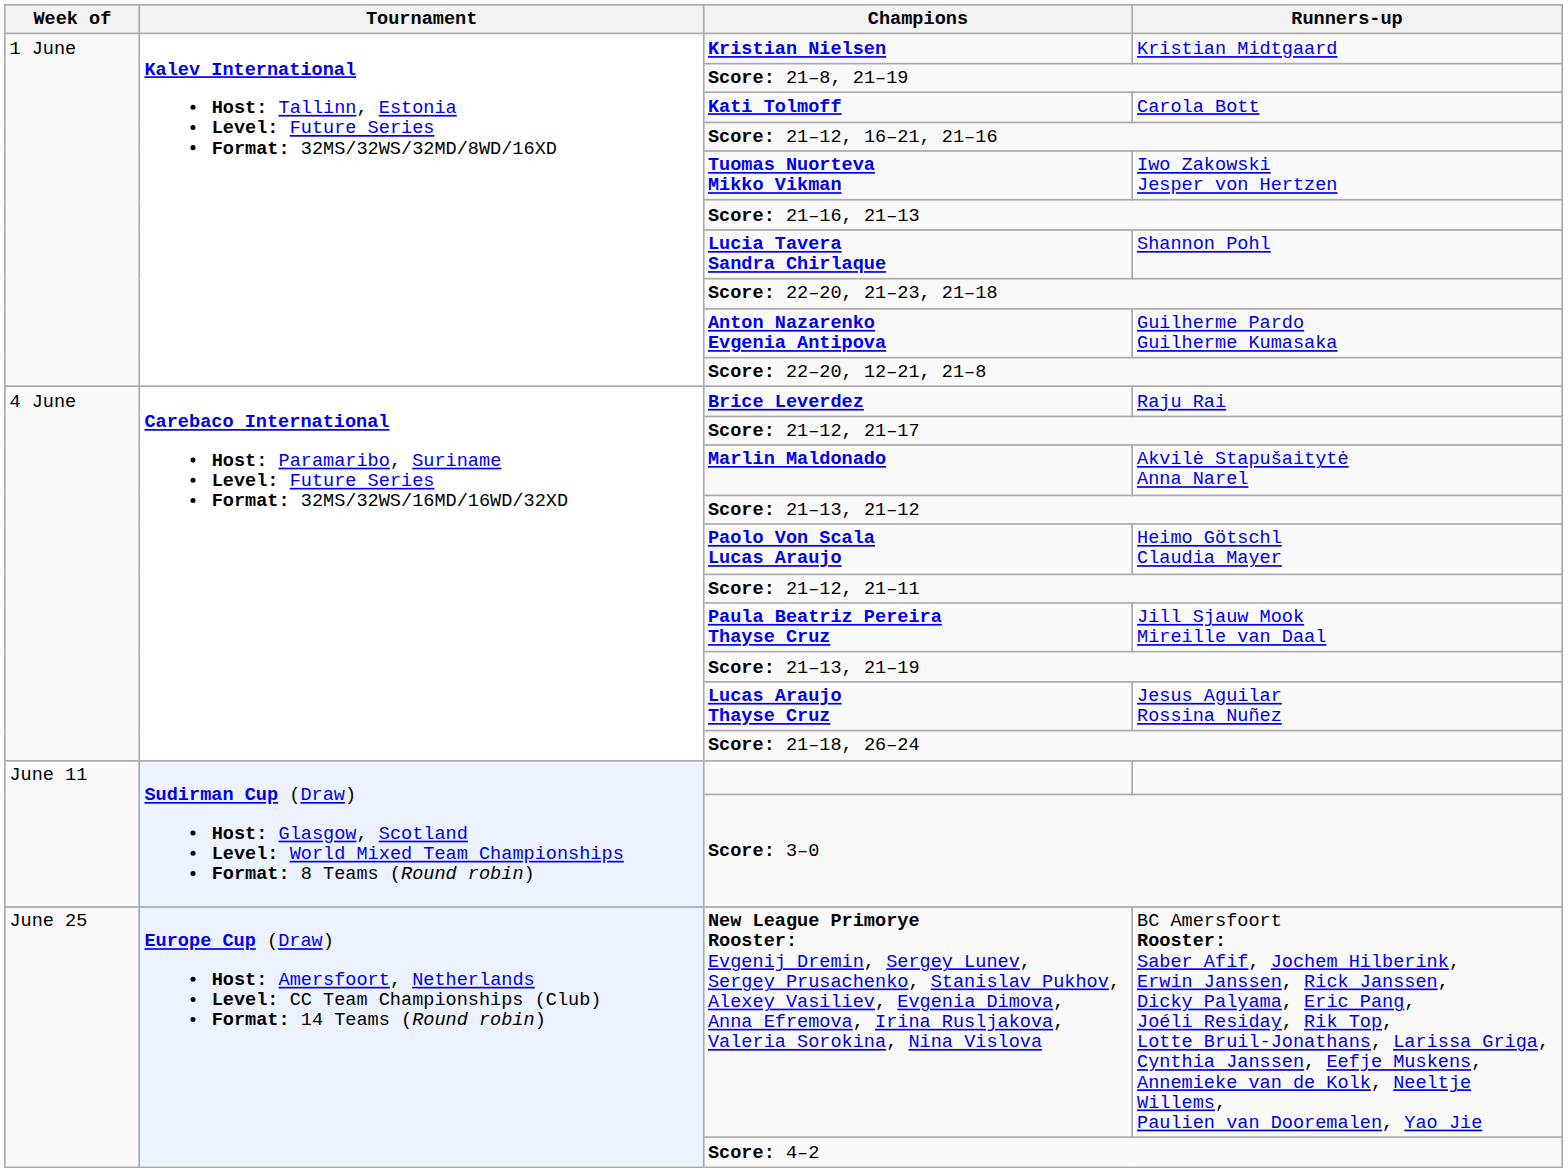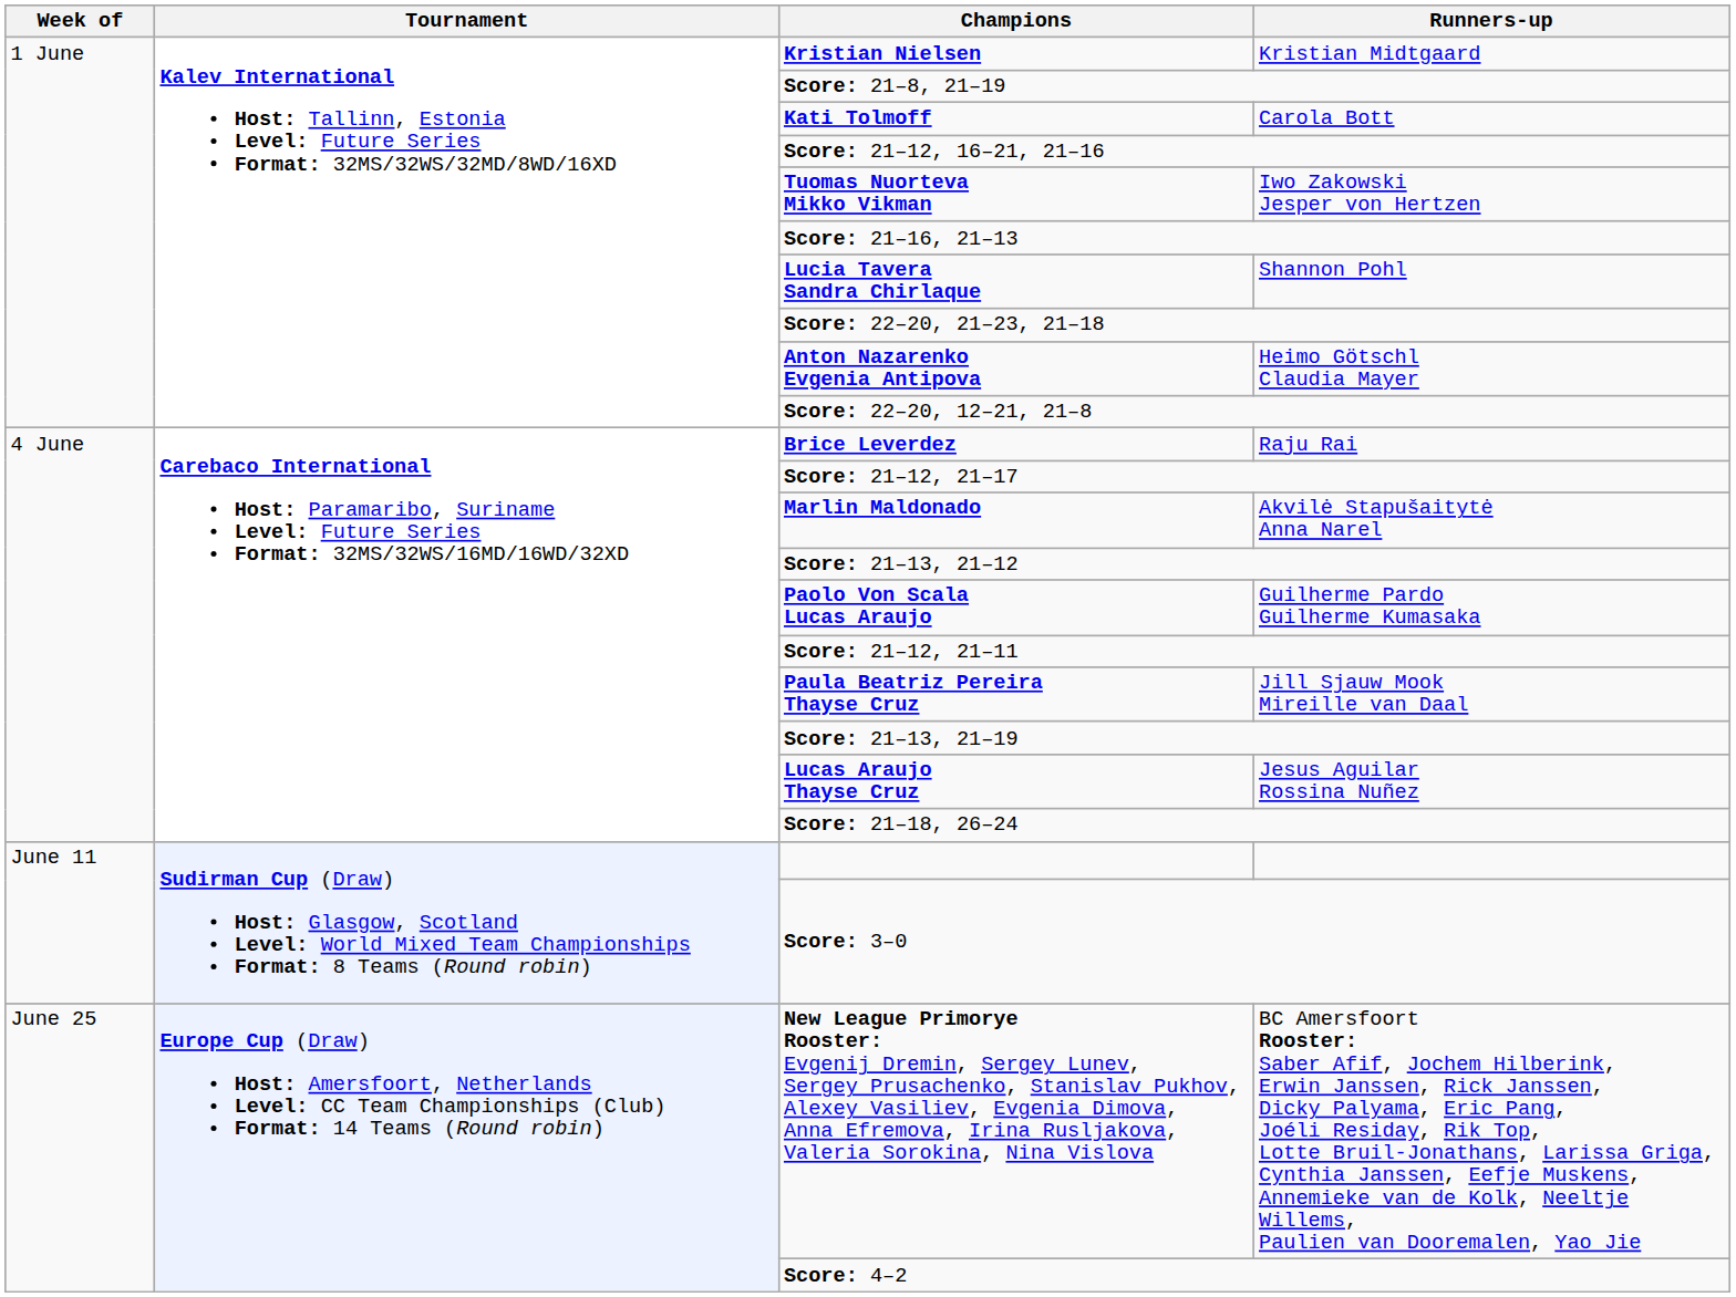Anton Nazarenko Evgenia Antipova | Runners-up: Guilherme Pardo Guilherme Kumasaka -> Heimo Götschl Claudia Mayer
Paolo Von Scala Lucas Araujo | Runners-up: Heimo Götschl Claudia Mayer -> Guilherme Pardo Guilherme Kumasaka
